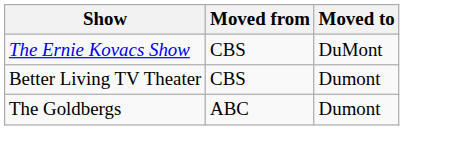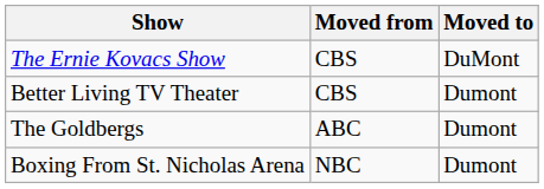+ row: Boxing From St. Nicholas Arena | NBC | Dumont
